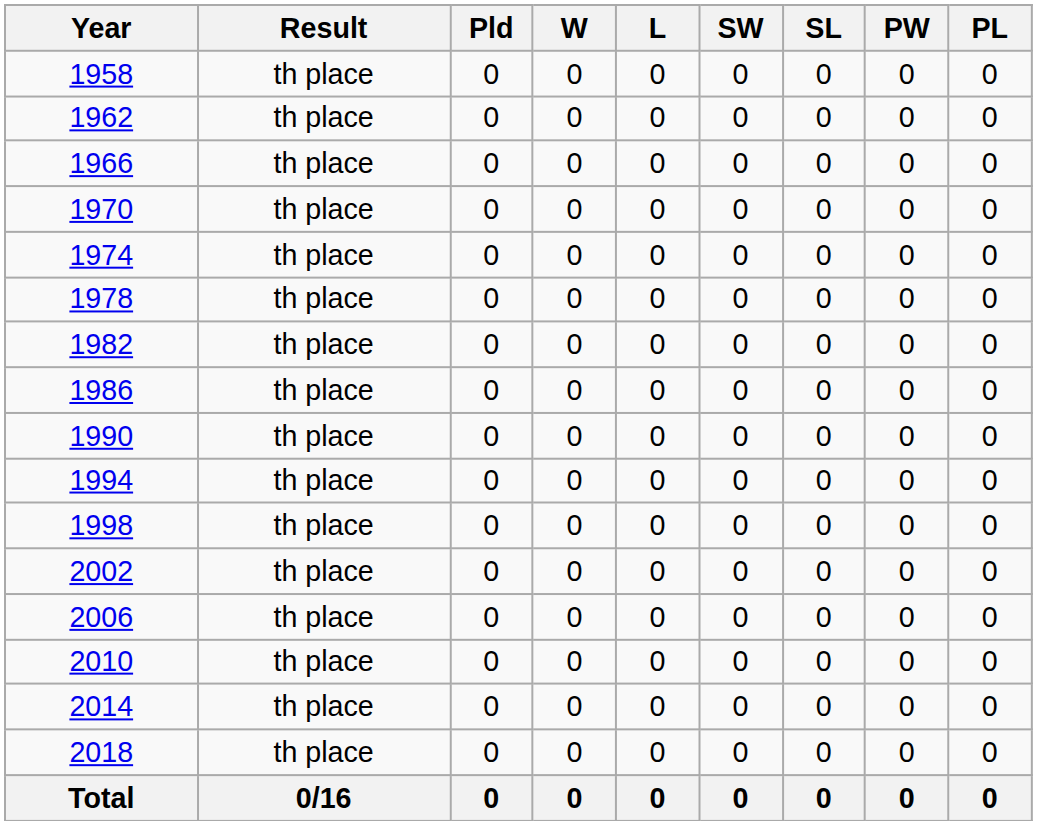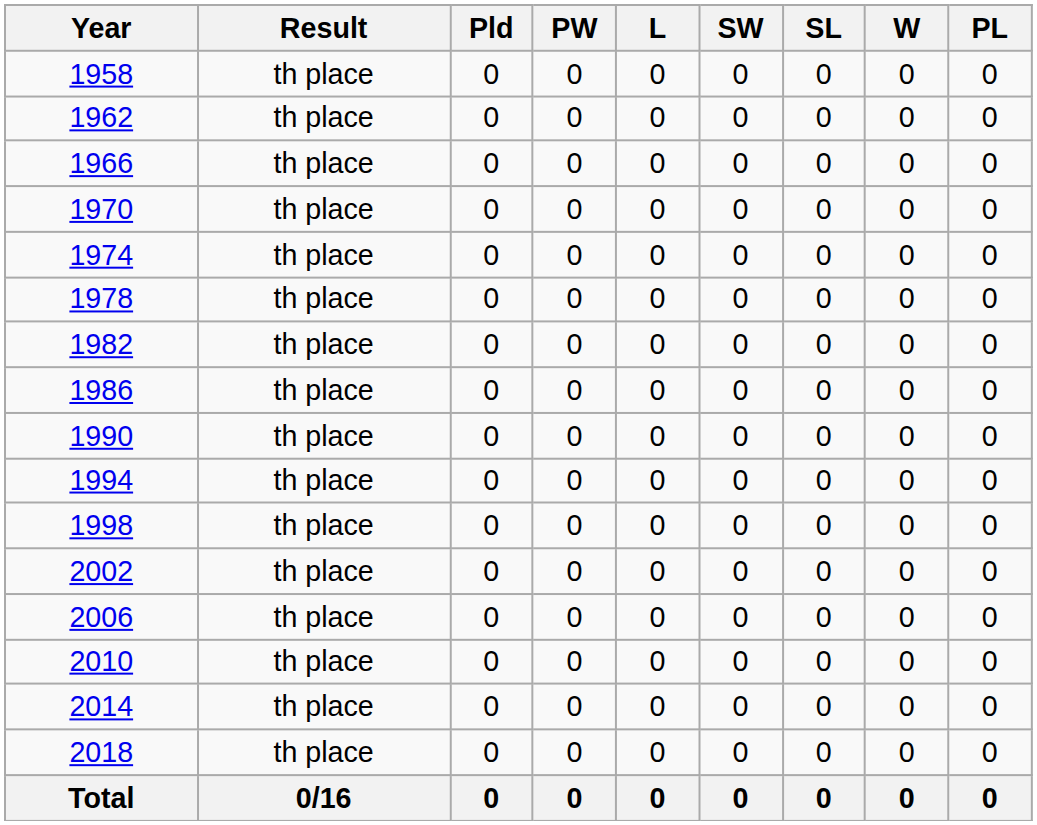columns swapped: W <-> PW
